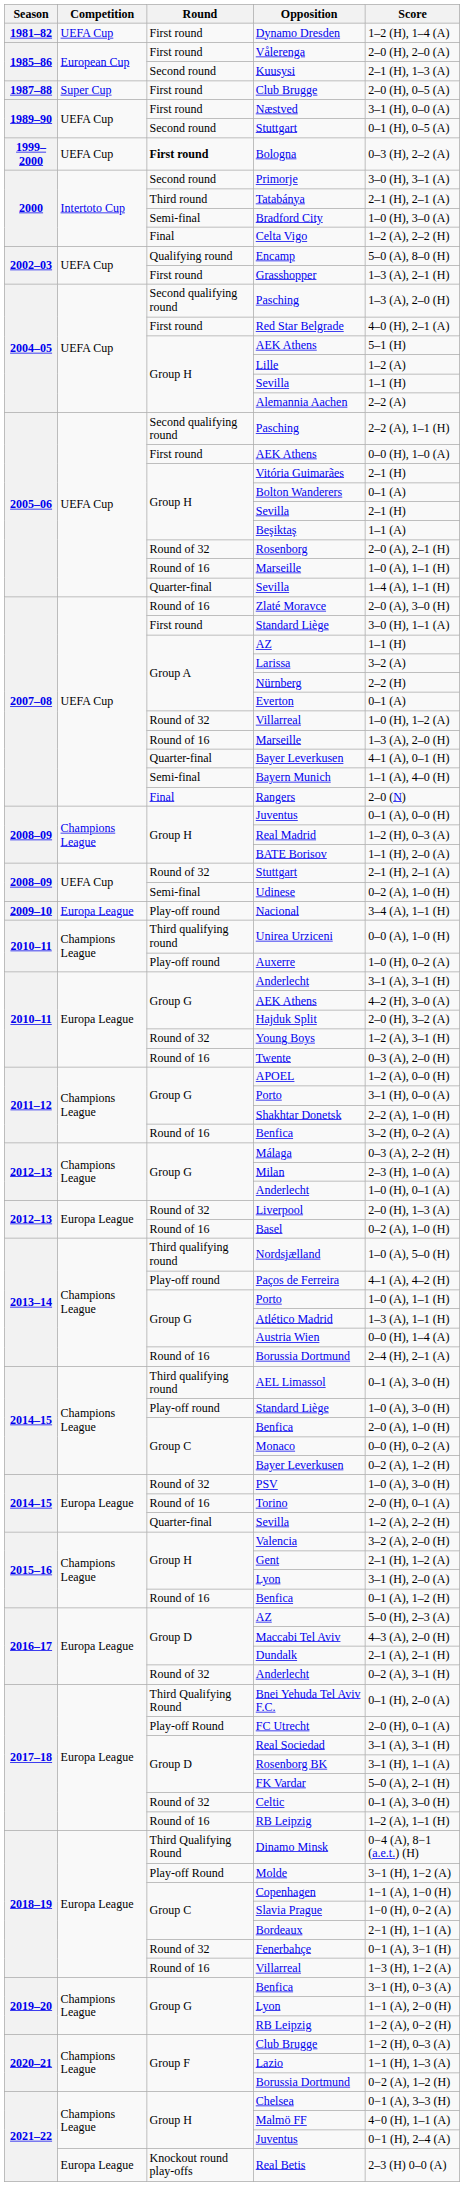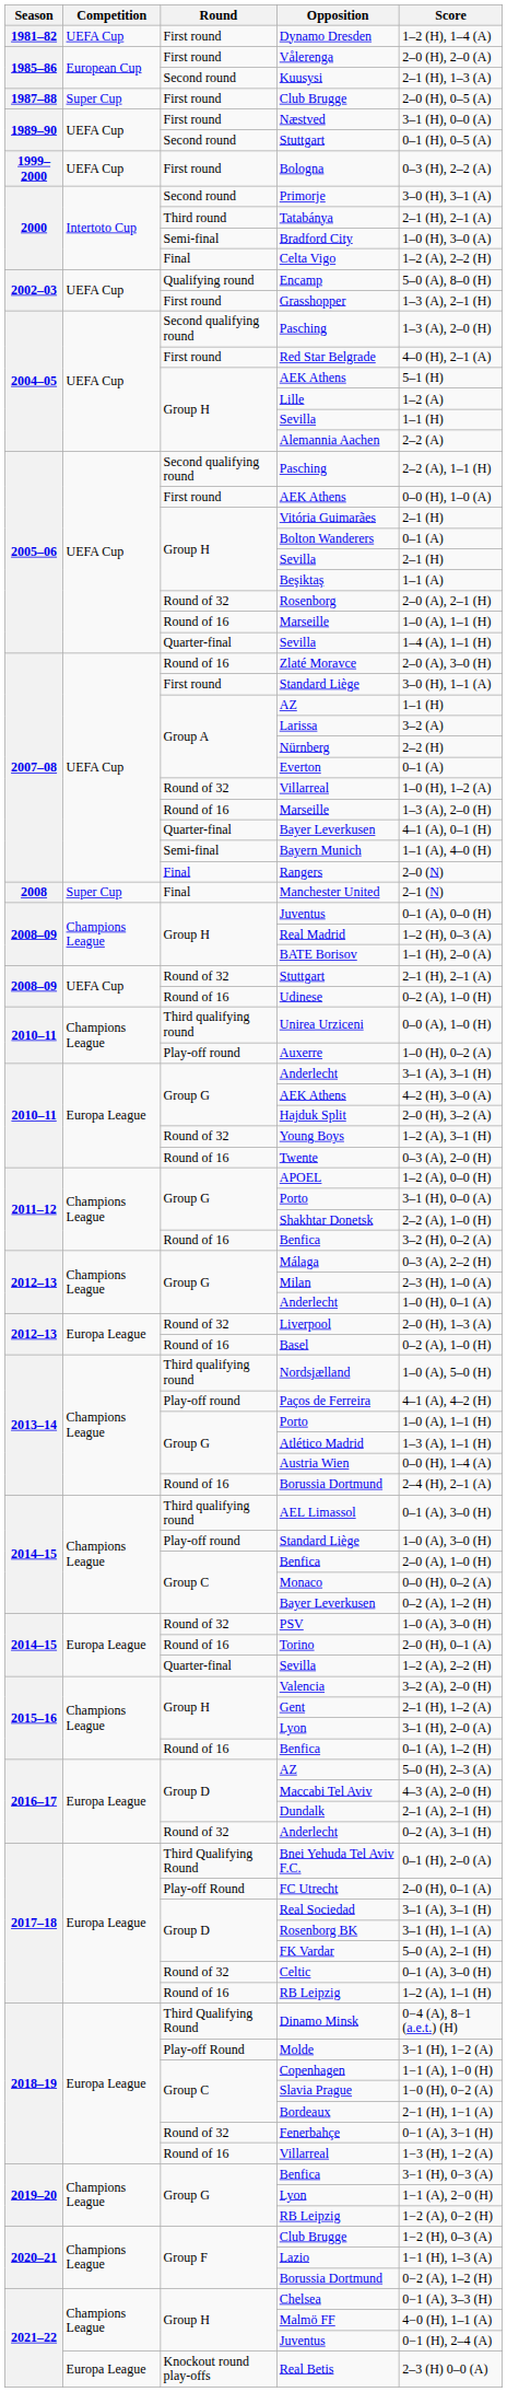Bologna | Round: bold -> normal
+ row: 2008 | Super Cup | Final | Manchester United | 2–1 (N)
Udinese | Round: Semi-final -> Round of 16
- row: 2009–10 | Europa League | Play-off round | Nacional | 3–4 (A), 1–1 (H)
